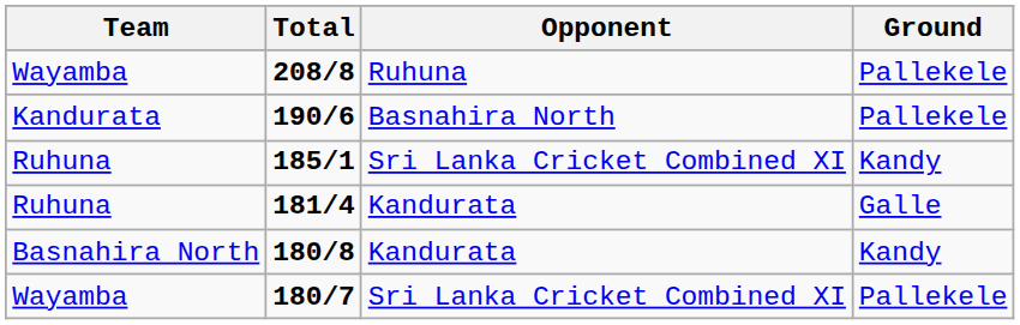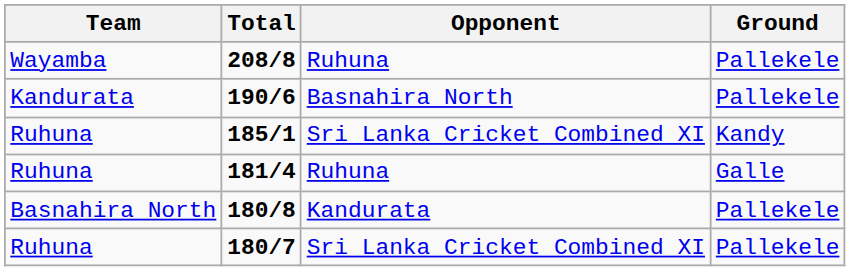181/4 | Opponent: Kandurata -> Ruhuna
180/8 | Ground: Kandy -> Pallekele
180/7 | Team: Wayamba -> Ruhuna
